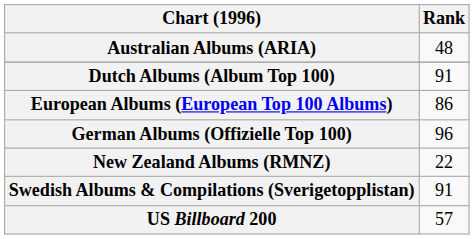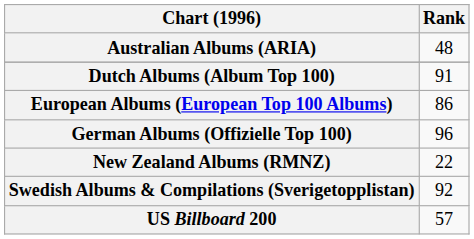Swedish Albums & Compilations (Sverigetopplistan) | Rank: 91 -> 92
